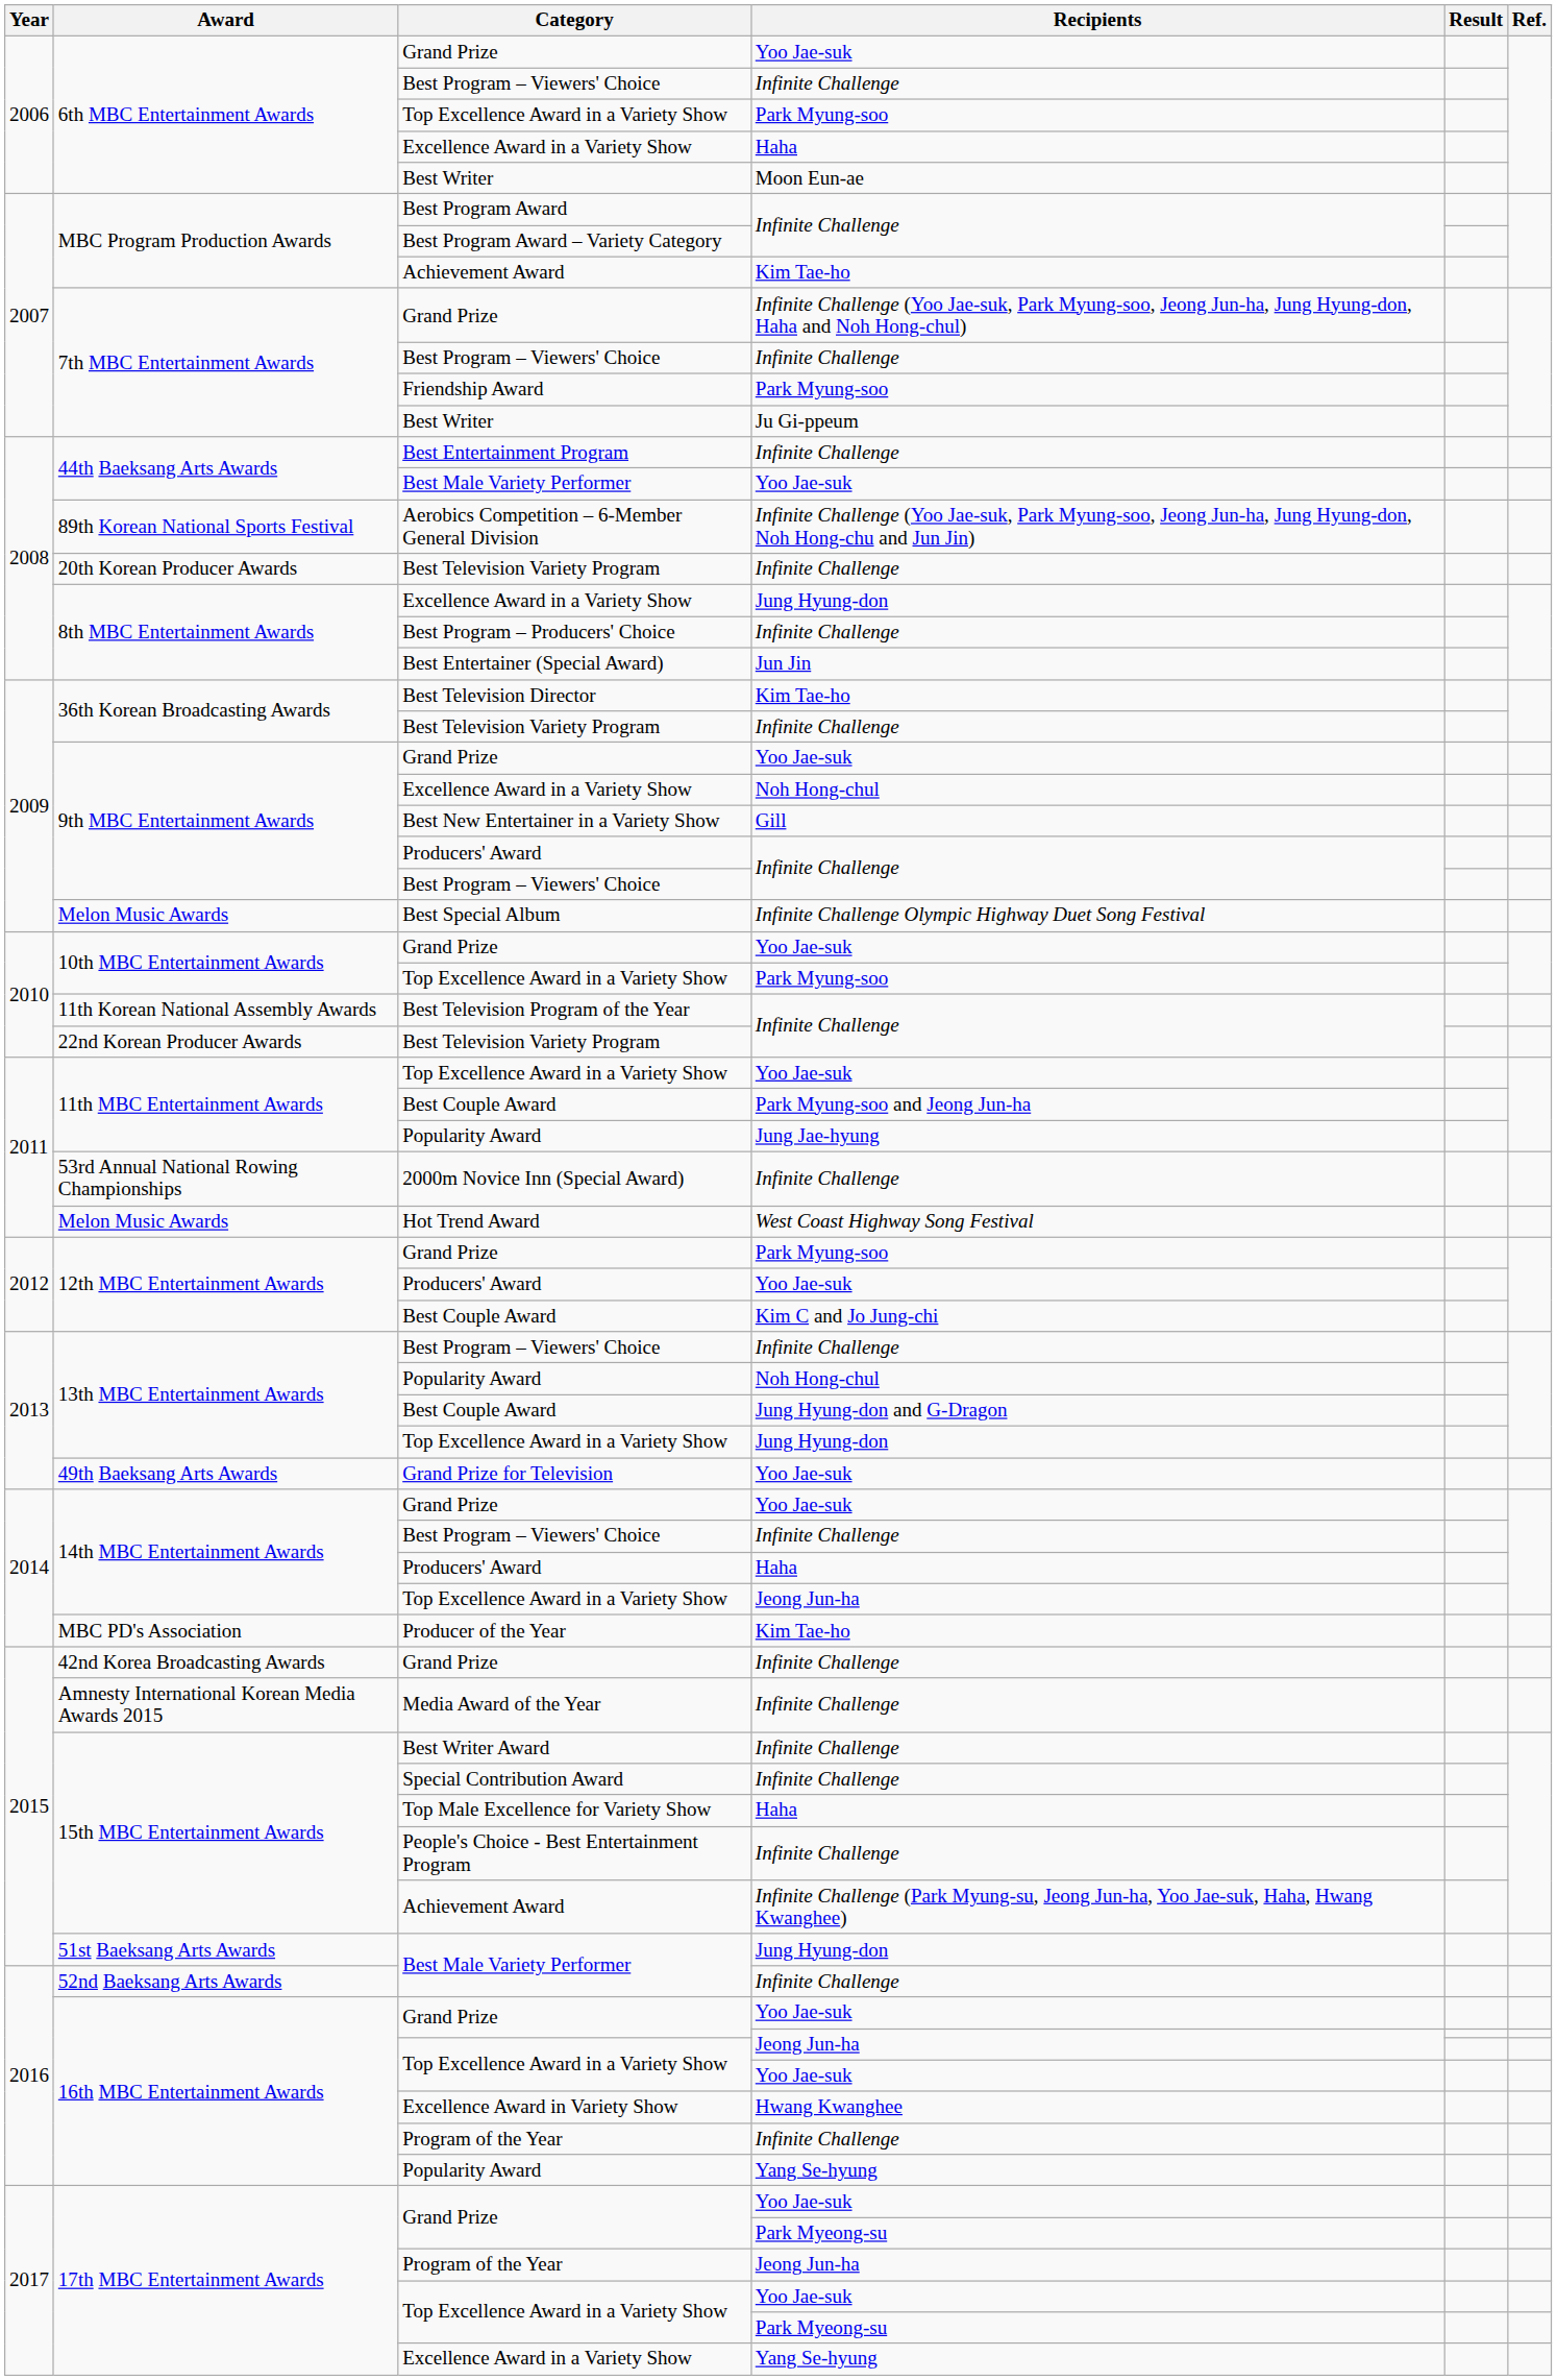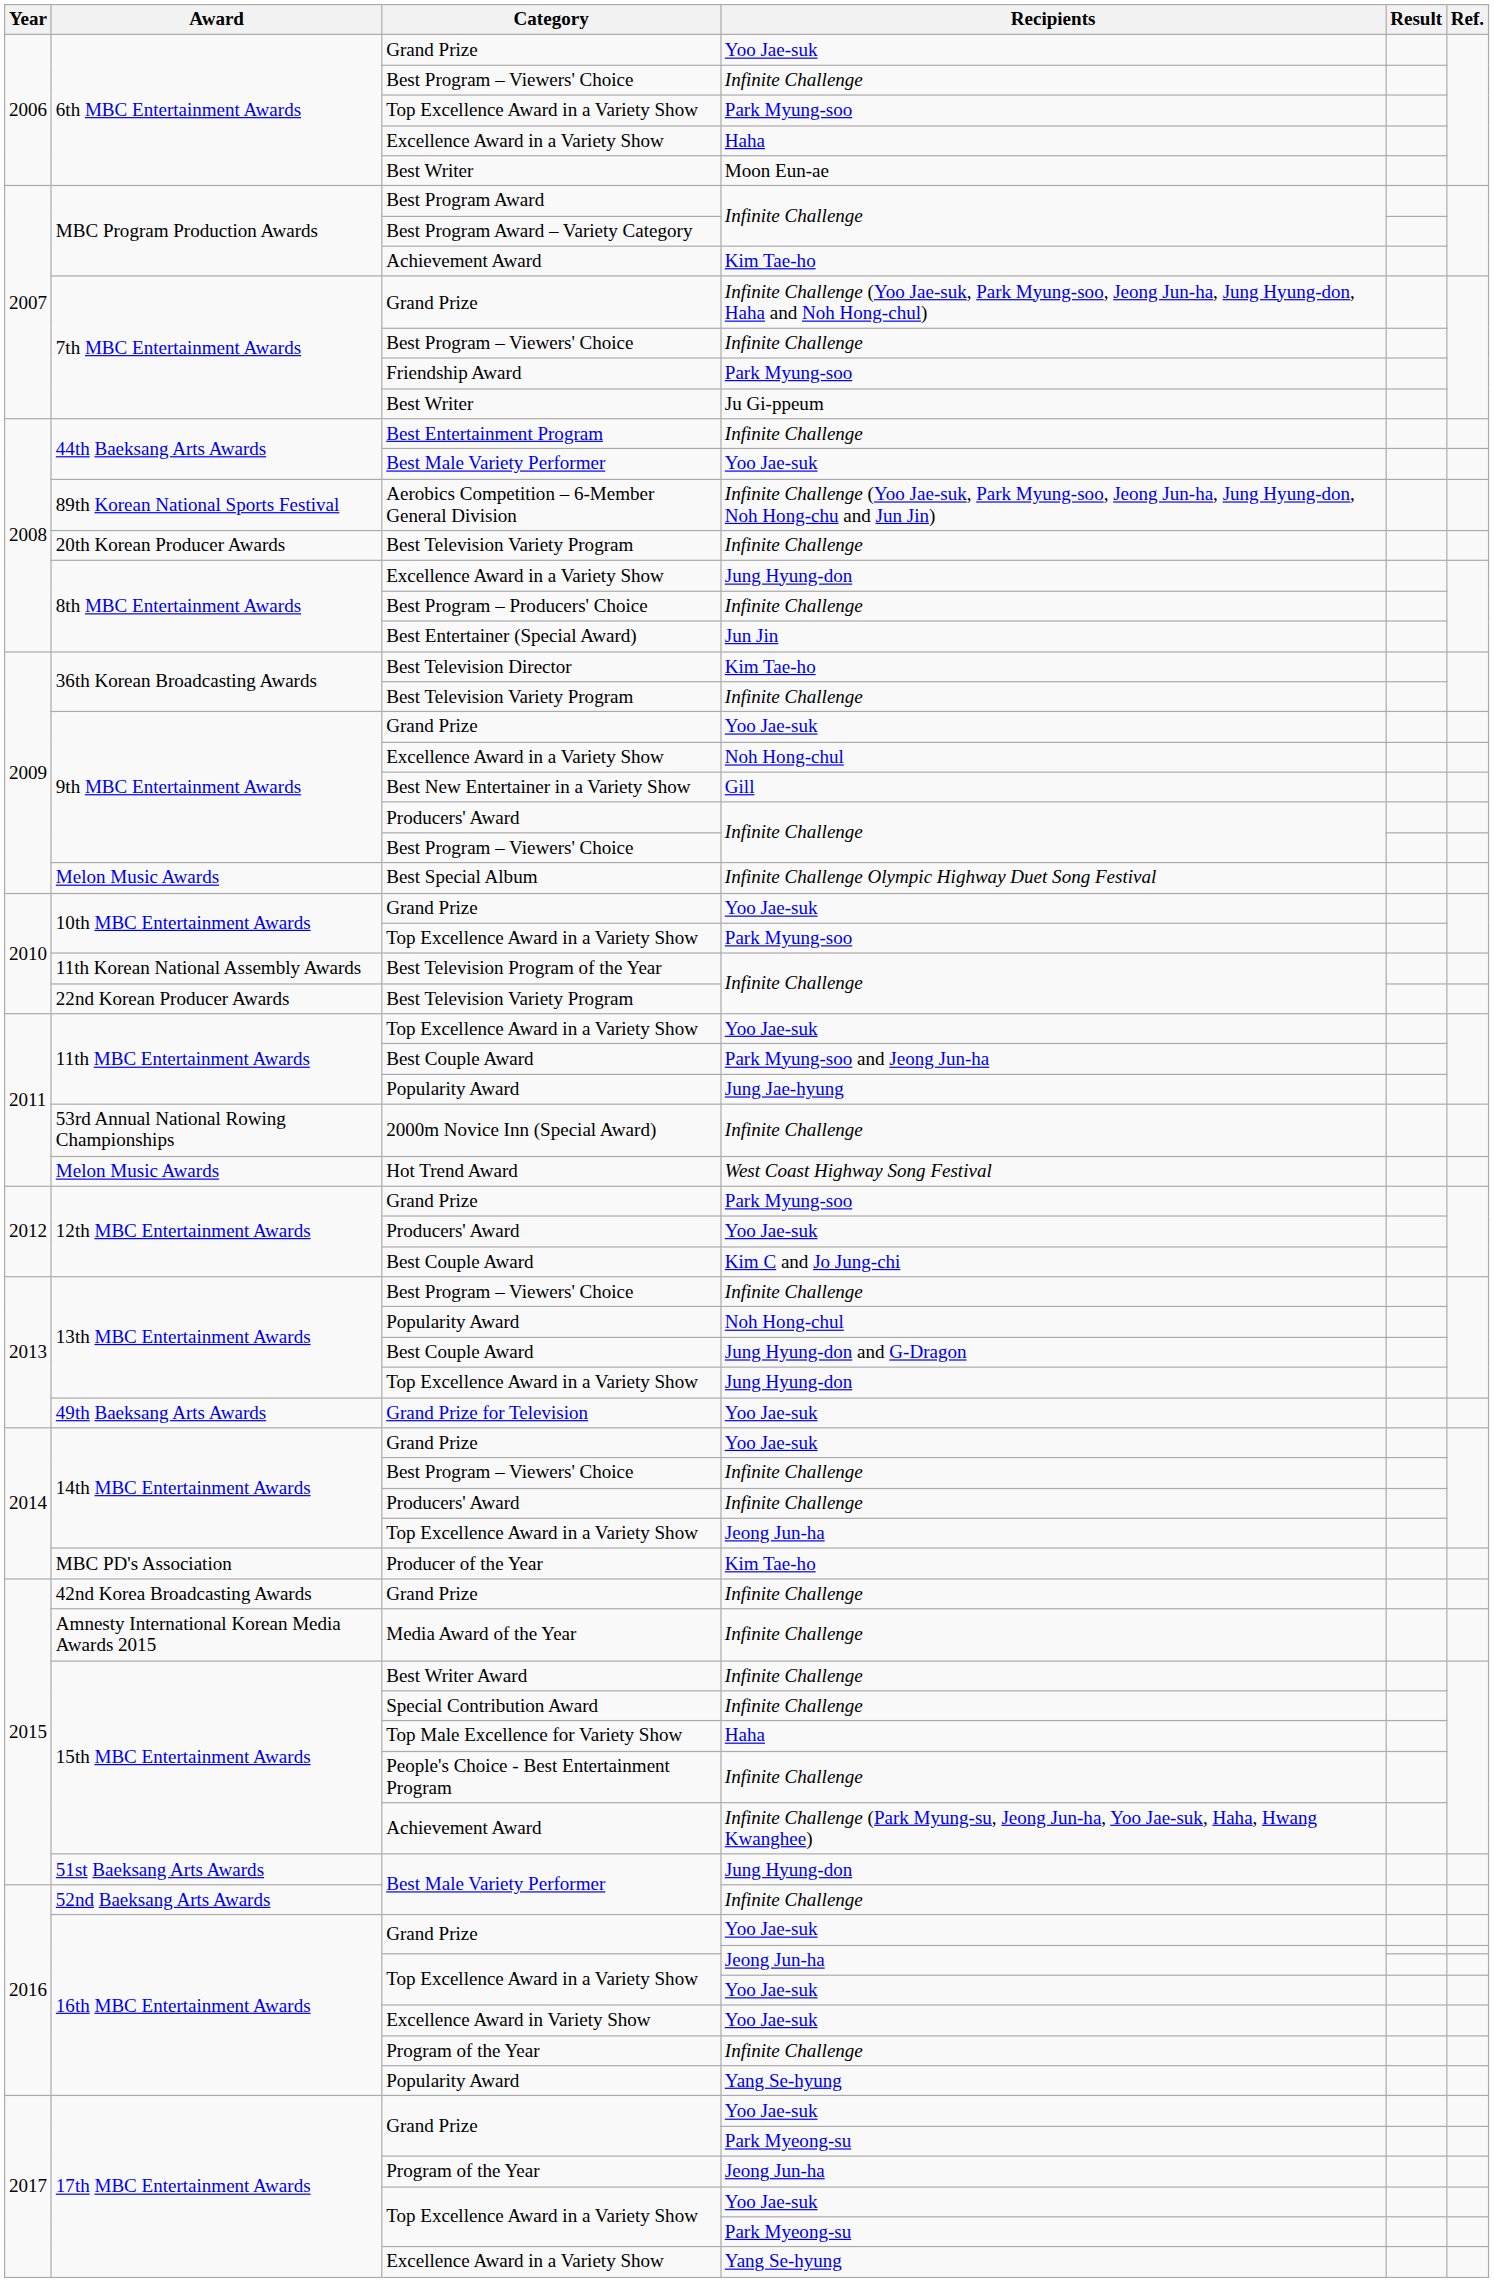14th MBC Entertainment Awards / Producers' Award | Recipients: Haha -> Infinite Challenge
Excellence Award in Variety Show | Recipients: Hwang Kwanghee -> Yoo Jae-suk
